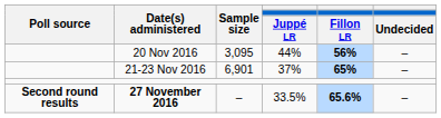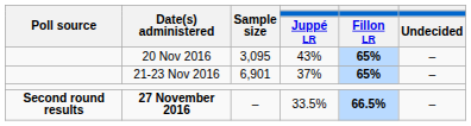20 Nov 2016 | column 4: 44% -> 43%
20 Nov 2016 | column 5: 56% -> 65%
27 November 2016 | column 5: 65.6% -> 66.5%
